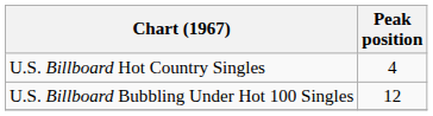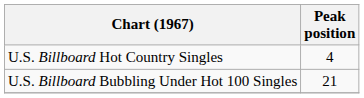U.S. Billboard Bubbling Under Hot 100 Singles | Peak position: 12 -> 21
